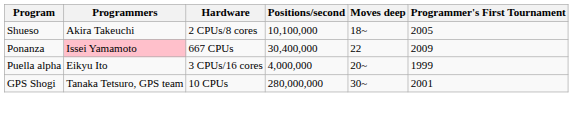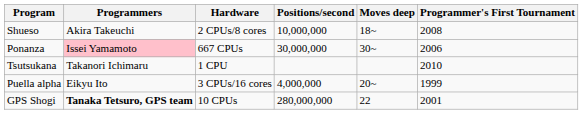Shueso | Positions/second: 10,100,000 -> 10,000,000
Shueso | Programmer's First Tournament: 2005 -> 2008
Ponanza | Positions/second: 30,400,000 -> 30,000,000
Ponanza | Moves deep: 22 -> 30~
Ponanza | Programmer's First Tournament: 2009 -> 2006
+ row: Tsutsukana | Takanori Ichimaru | 1 CPU | 2010
GPS Shogi | Programmers: normal -> bold
GPS Shogi | Moves deep: 30~ -> 22
